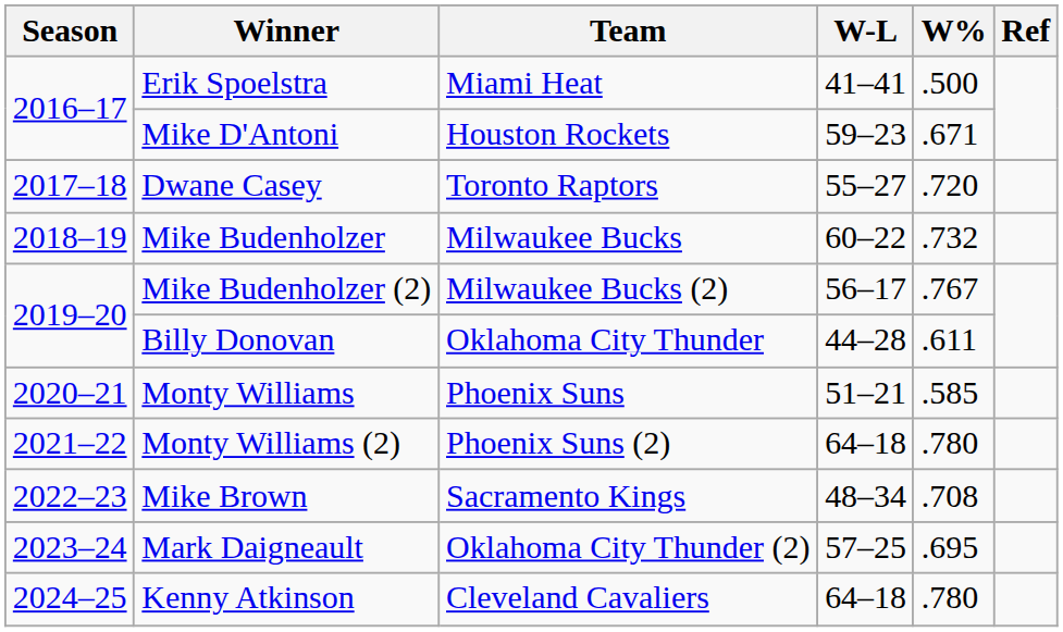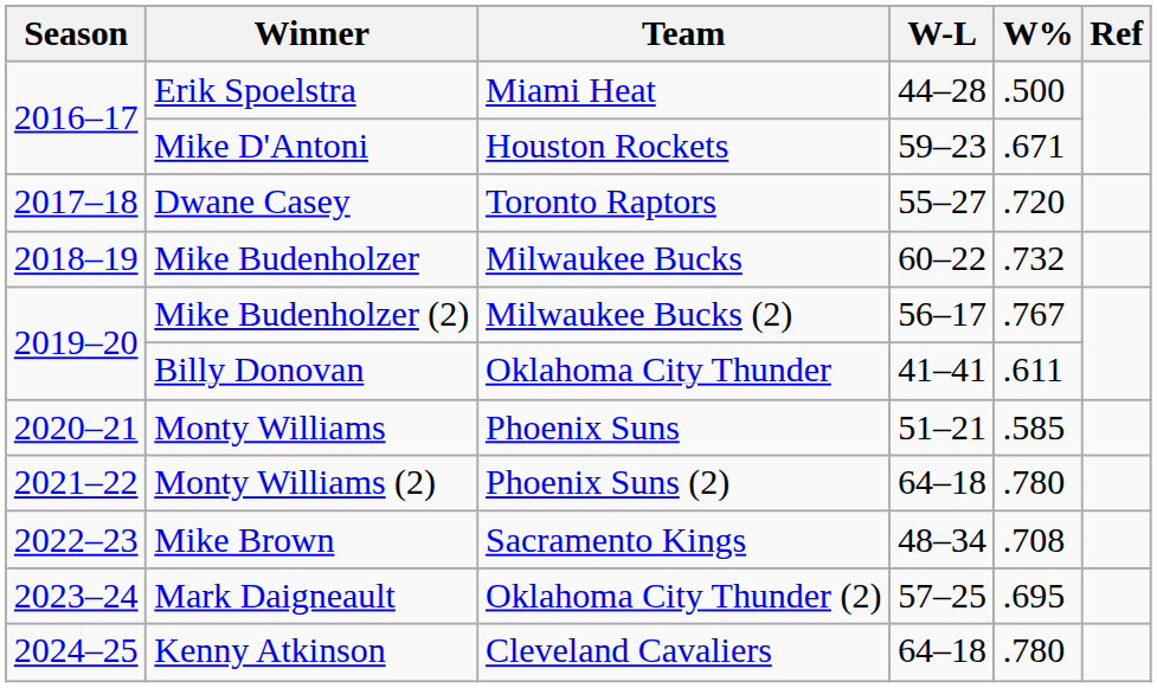Erik Spoelstra | W-L: 41–41 -> 44–28
Billy Donovan | W-L: 44–28 -> 41–41
